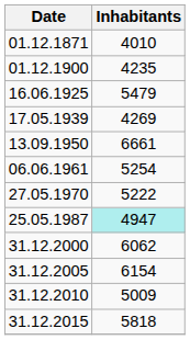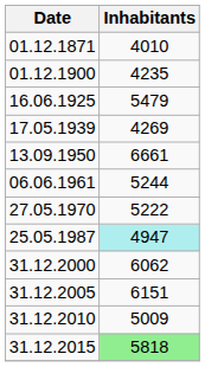06.06.1961 | Inhabitants: 5254 -> 5244
31.12.2005 | Inhabitants: 6154 -> 6151
31.12.2015 | Inhabitants: no background -> lightgreen background
